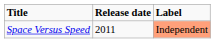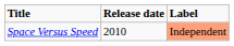Space Versus Speed | Release date: 2011 -> 2010
